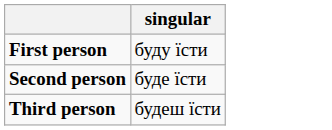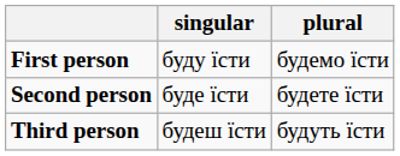+ column: plural | будемо їсти | будете їсти | будуть їсти
